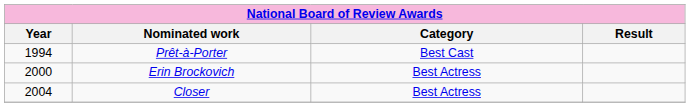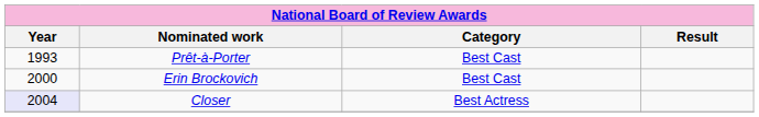Prêt-à-Porter | Year: 1994 -> 1993
Erin Brockovich | Category: Best Actress -> Best Cast
Closer | Year: no background -> lavender background
